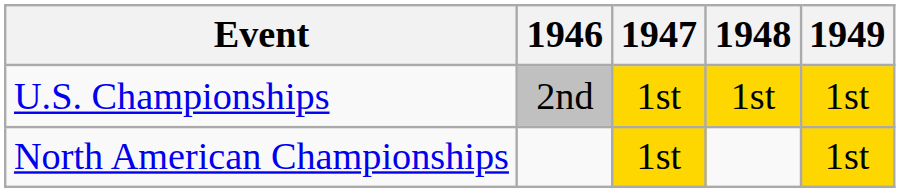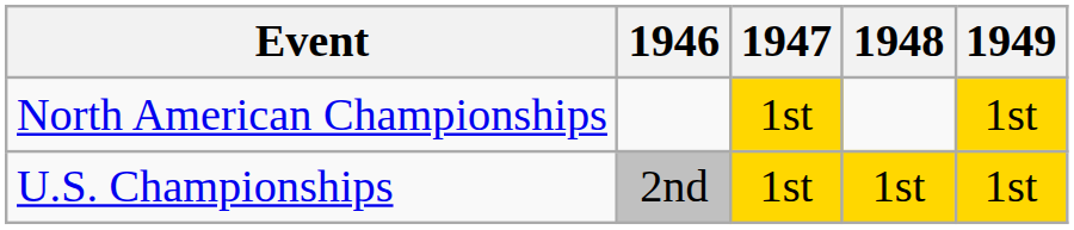rows swapped: North American Championships <-> U.S. Championships
